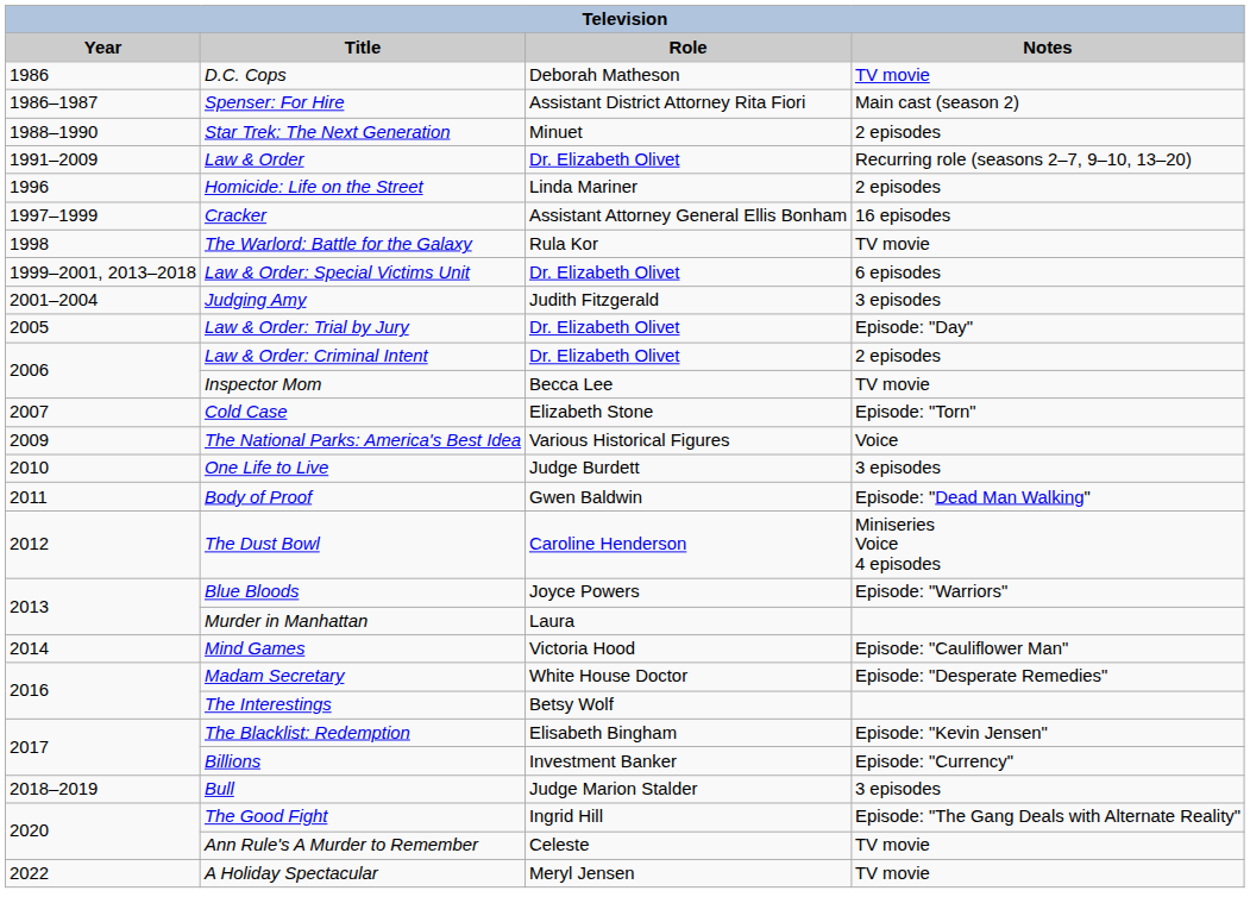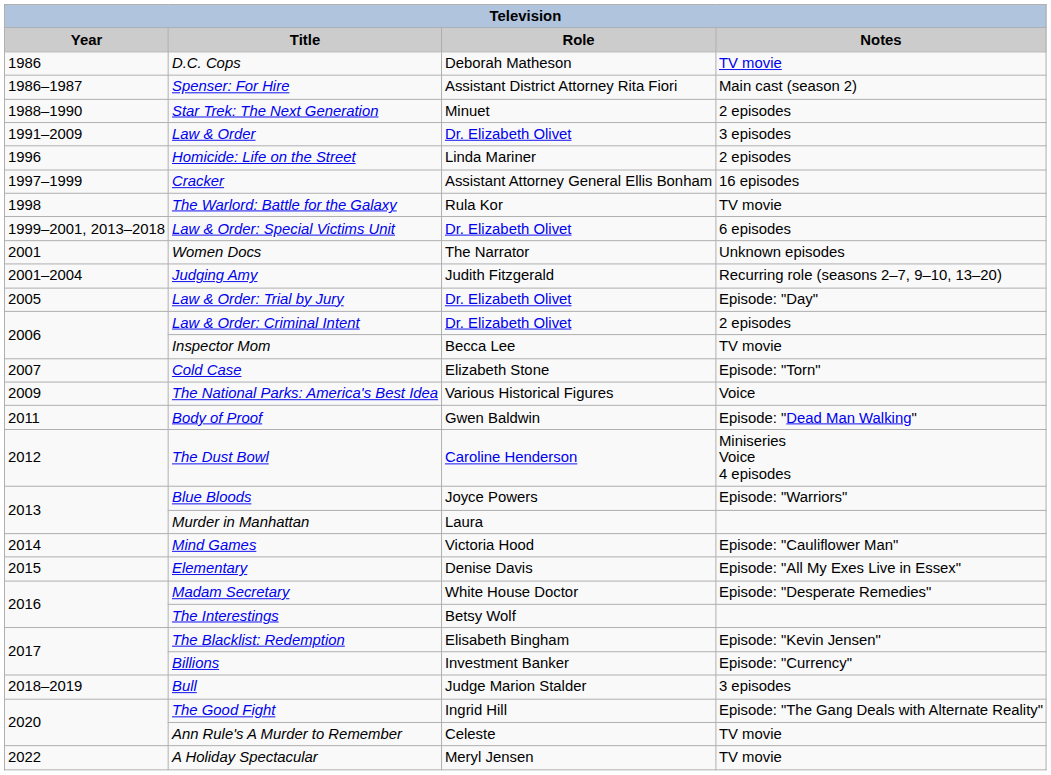Law & Order | Notes: Recurring role (seasons 2–7, 9–10, 13–20) -> 3 episodes
+ row: 2001 | Women Docs | The Narrator | Unknown episodes
Judging Amy | Notes: 3 episodes -> Recurring role (seasons 2–7, 9–10, 13–20)
- row: 2010 | One Life to Live | Judge Burdett | 3 episodes
+ row: 2015 | Elementary | Denise Davis | Episode: "All My Exes Live in Essex"
